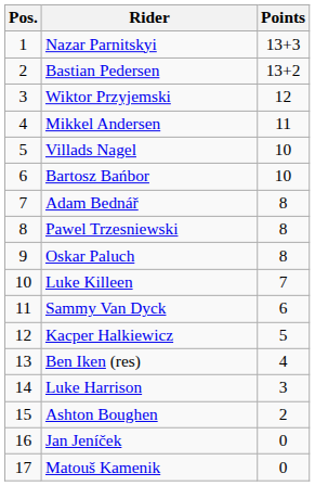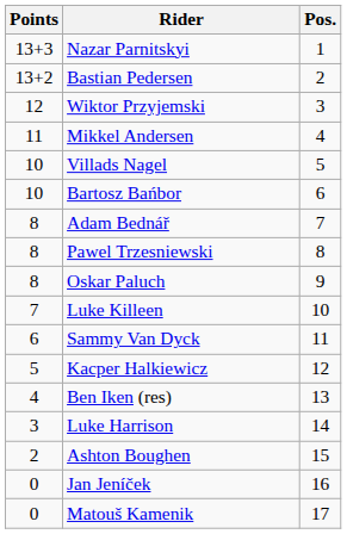columns swapped: Pos. <-> Points
